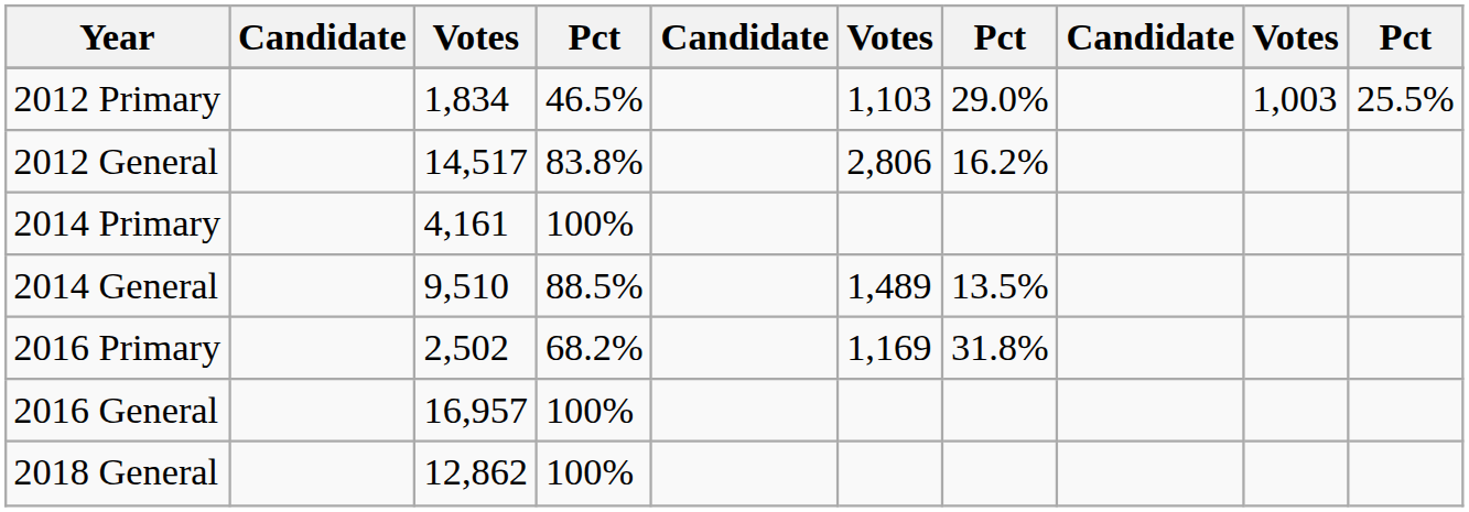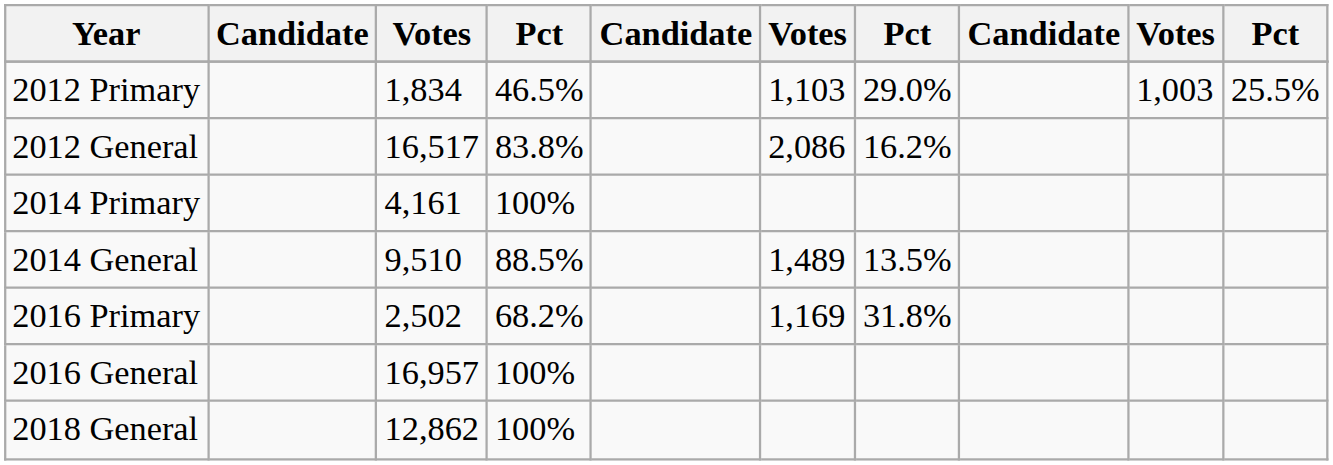2012 General | column 3: 14,517 -> 16,517
2012 General | column 6: 2,806 -> 2,086
